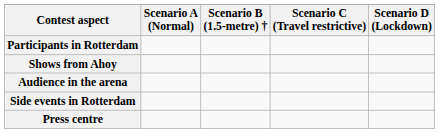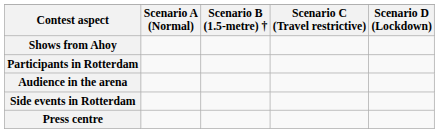rows swapped: Shows from Ahoy <-> Participants in Rotterdam
